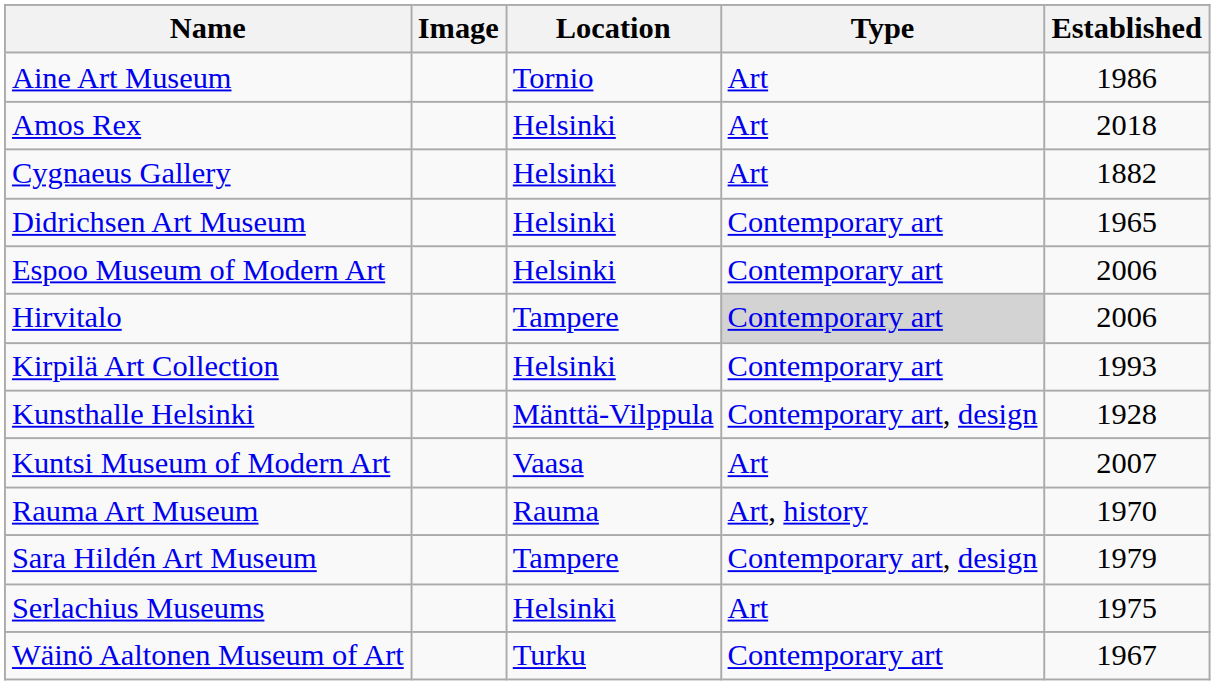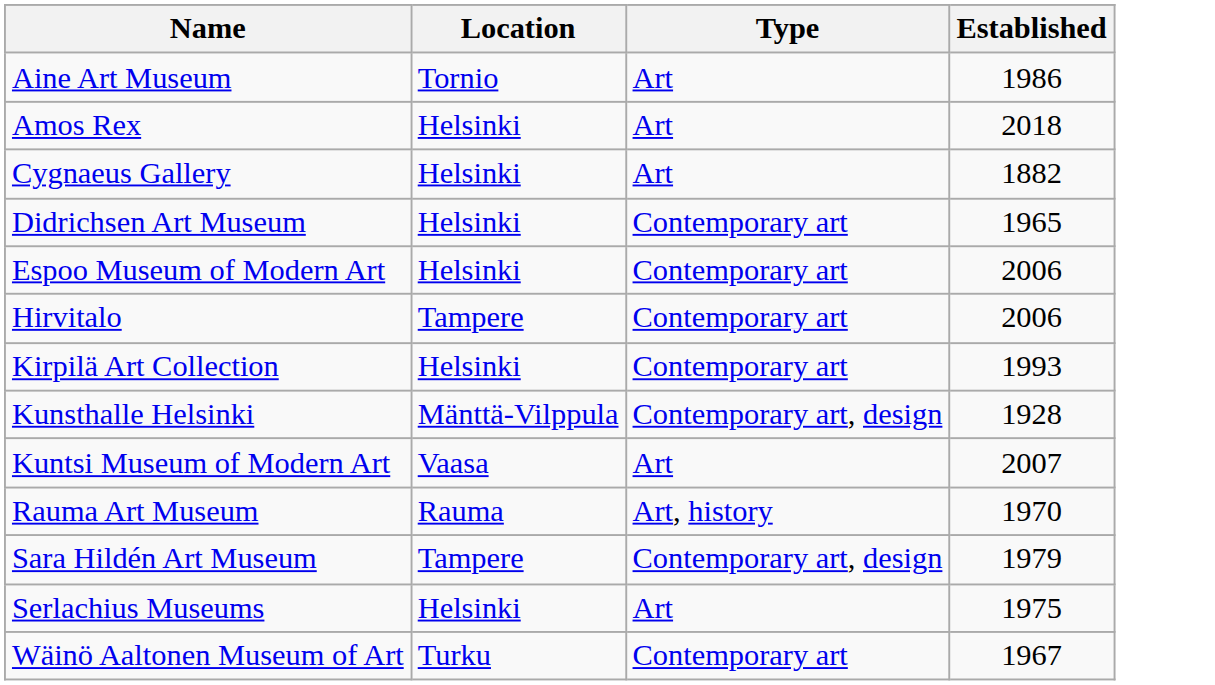- column: Image
Hirvitalo | Type: lightgrey background -> no background
